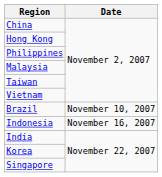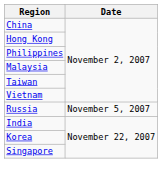+ row: Russia | November 5, 2007
- row: Brazil | November 10, 2007
- row: Indonesia | November 16, 2007
